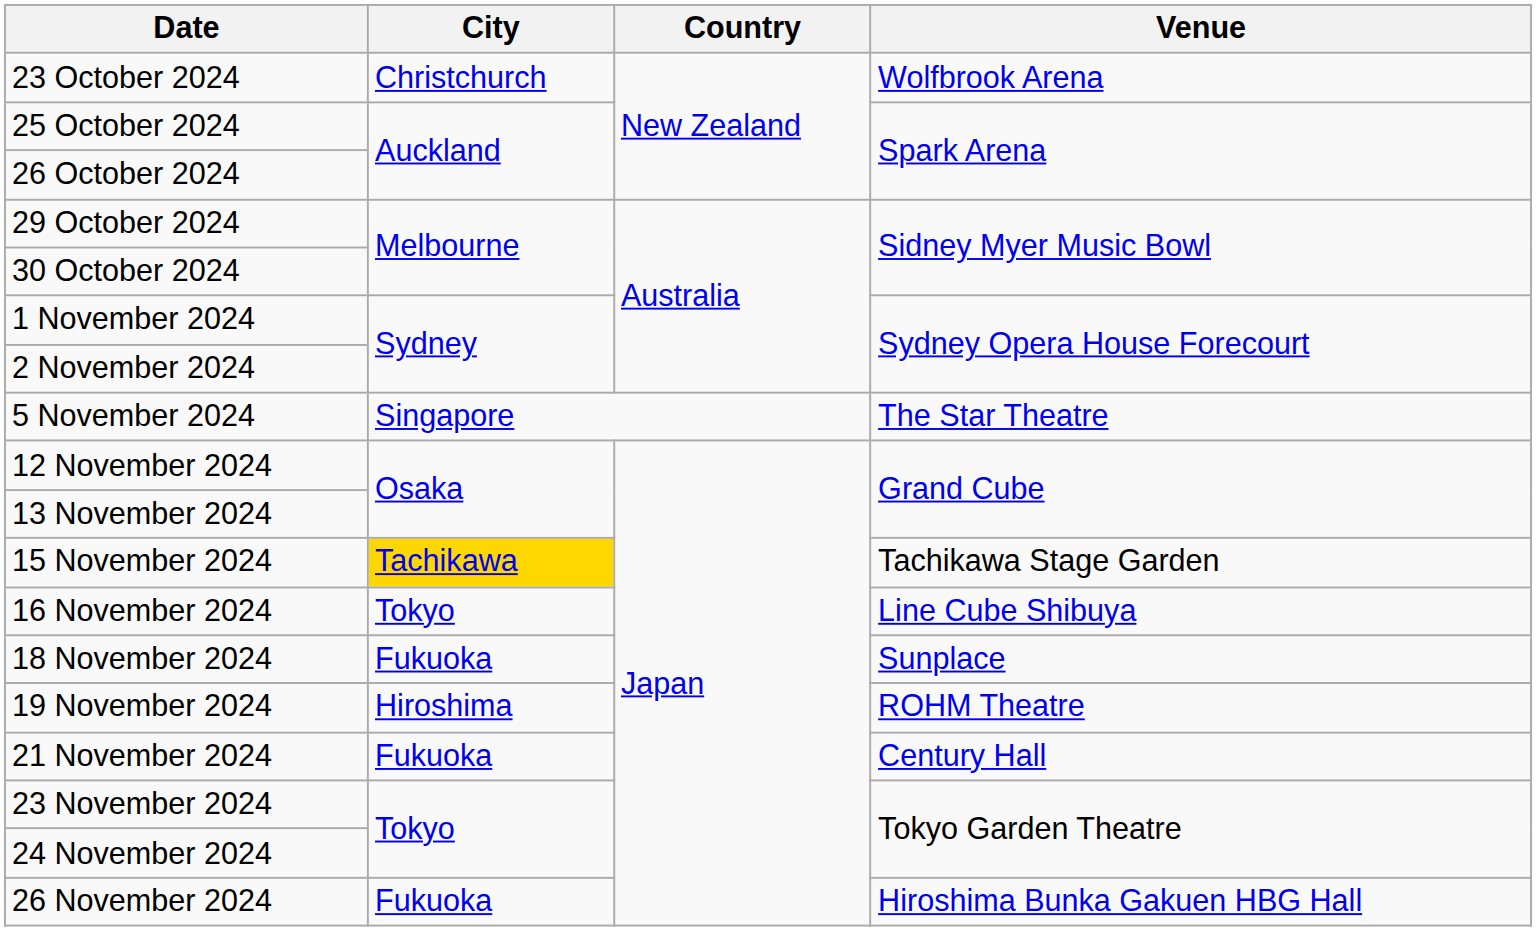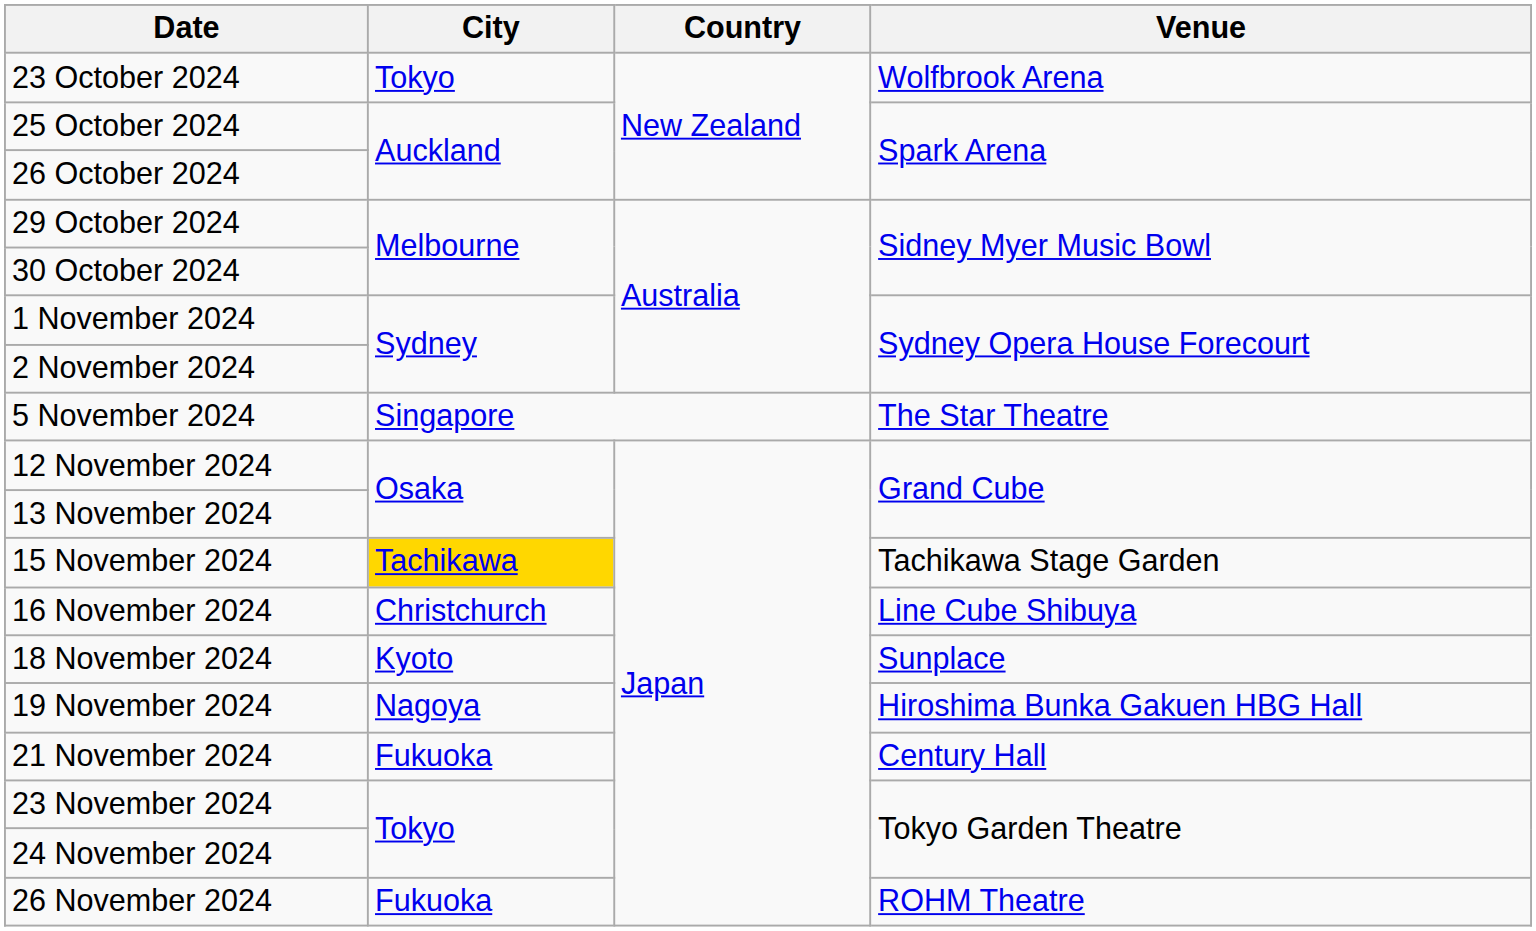23 October 2024 | City: Christchurch -> Tokyo
16 November 2024 | City: Tokyo -> Christchurch
18 November 2024 | City: Fukuoka -> Kyoto
19 November 2024 | City: Hiroshima -> Nagoya
19 November 2024 | Venue: ROHM Theatre -> Hiroshima Bunka Gakuen HBG Hall
26 November 2024 | Venue: Hiroshima Bunka Gakuen HBG Hall -> ROHM Theatre
